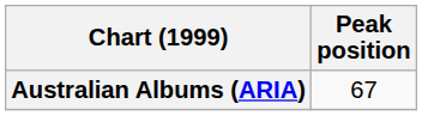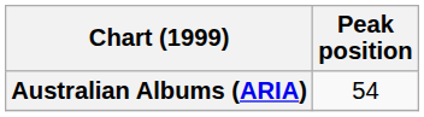Australian Albums (ARIA) | Peak position: 67 -> 54
